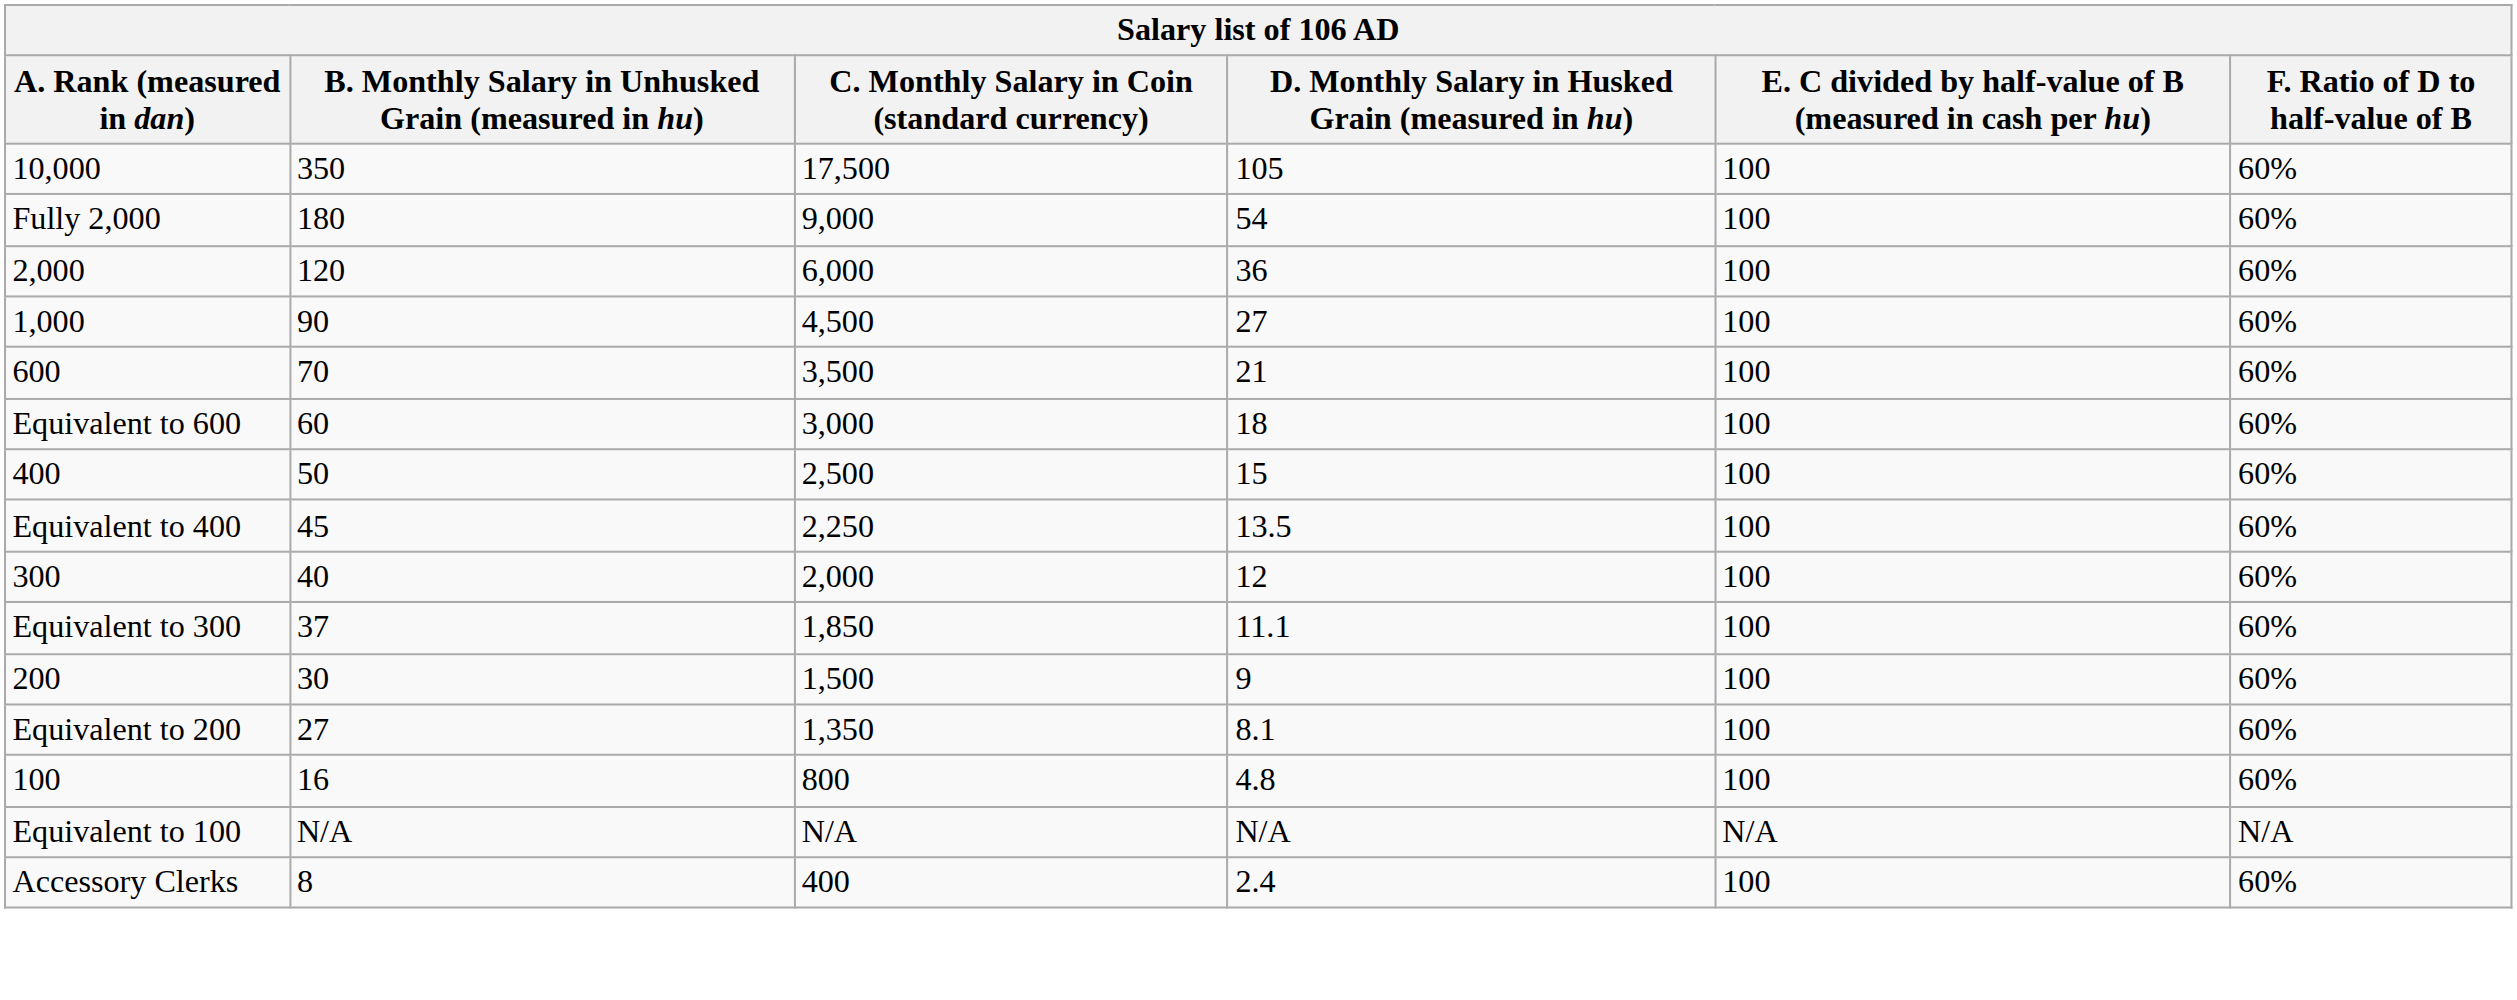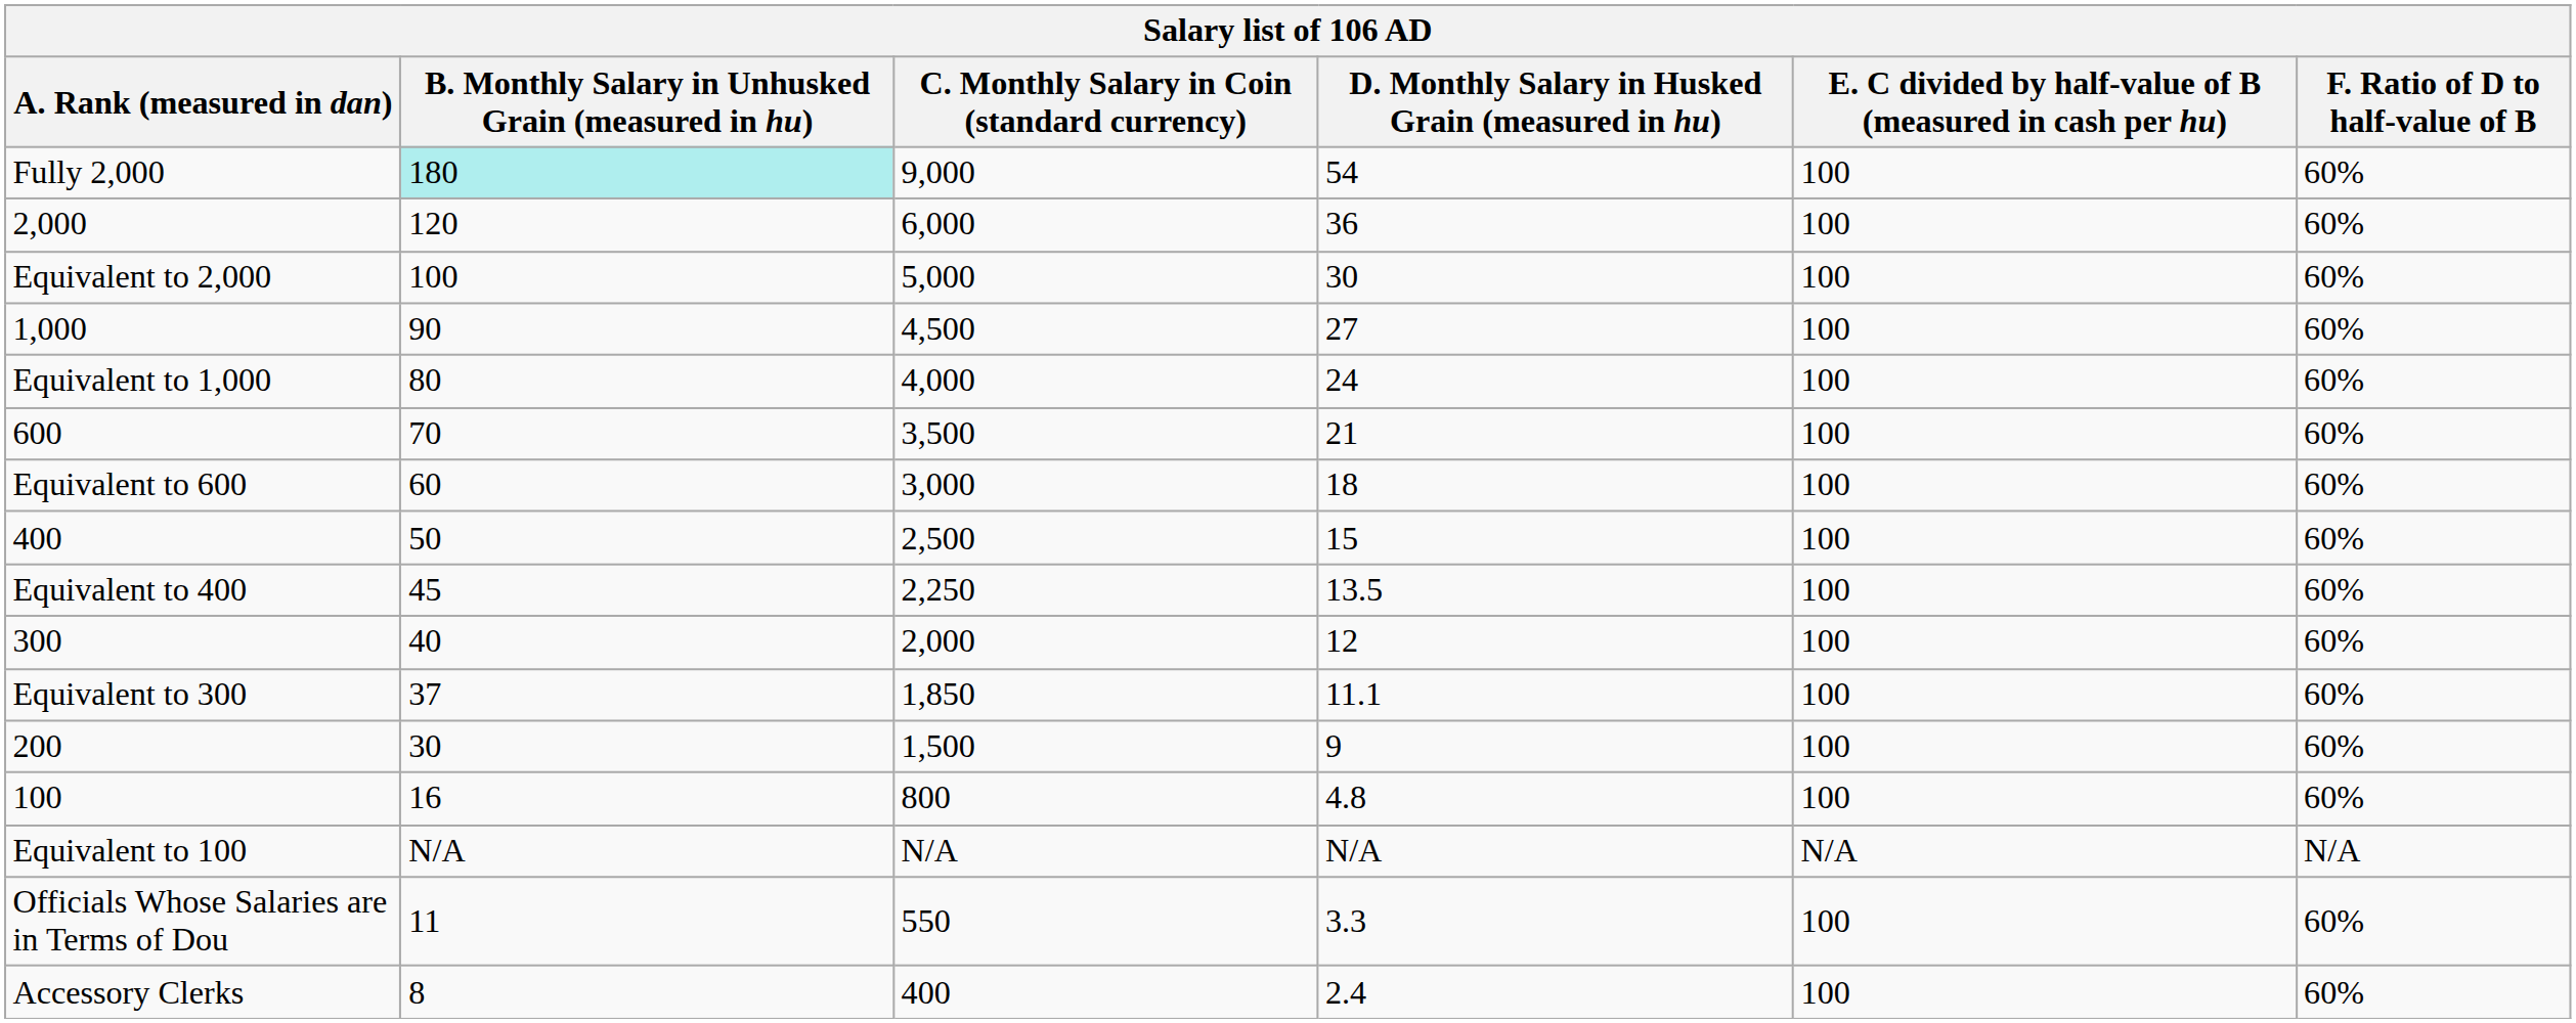- row: 10,000 | 350 | 17,500 | 105 | 100 | 60%
Fully 2,000 | B. Monthly Salary in Unhusked Grain (measured in hu): no background -> paleturquoise background
+ row: Equivalent to 2,000 | 100 | 5,000 | 30 | 100 | 60%
+ row: Equivalent to 1,000 | 80 | 4,000 | 24 | 100 | 60%
- row: Equivalent to 200 | 27 | 1,350 | 8.1 | 100 | 60%
+ row: Officials Whose Salaries are in Terms of Dou | 11 | 550 | 3.3 | 100 | 60%
